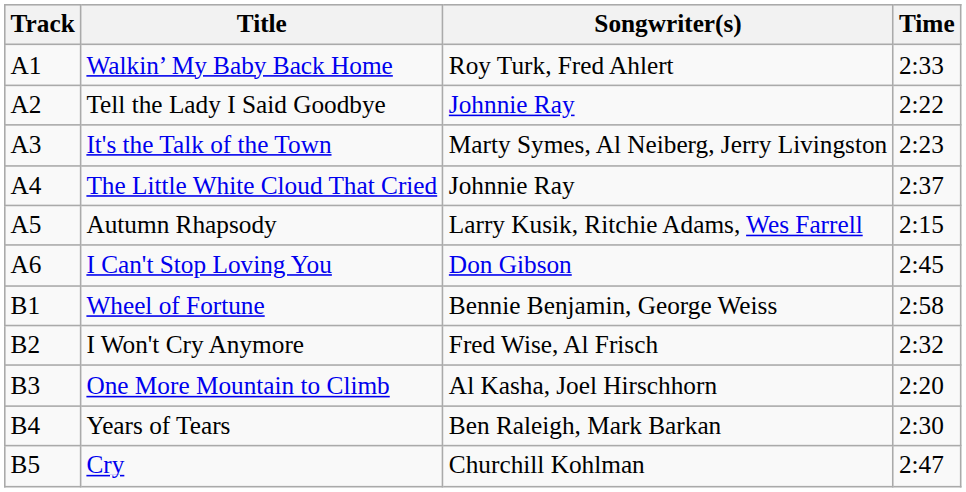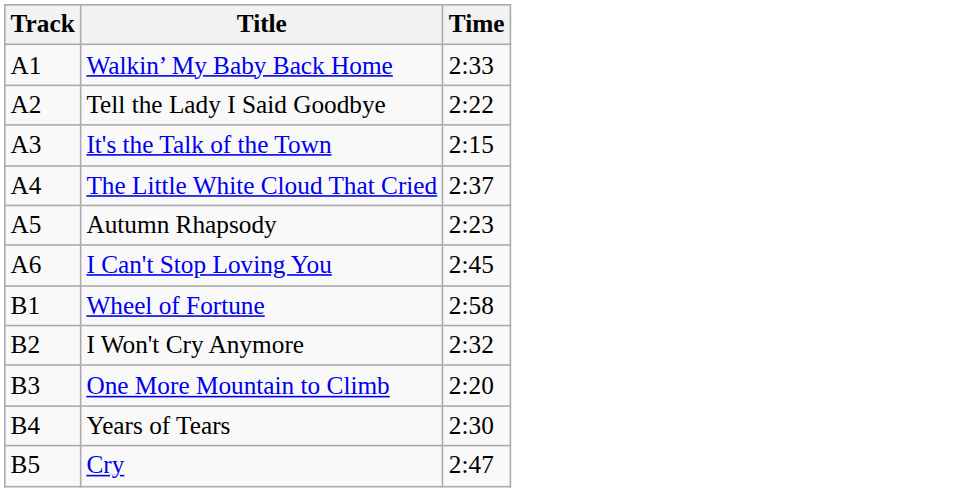- column: Songwriter(s) | Roy Turk, Fred Ahlert | Johnnie Ray | Marty Symes, Al Neiberg, Jerry Livingston | Johnnie Ray | Larry Kusik, Ritchie Adams, Wes Farrell | Don Gibson | Bennie Benjamin, George Weiss | Fred Wise, Al Frisch | Al Kasha, Joel Hirschhorn | Ben Raleigh, Mark Barkan | Churchill Kohlman
It's the Talk of the Town | Time: 2:23 -> 2:15
Autumn Rhapsody | Time: 2:15 -> 2:23
